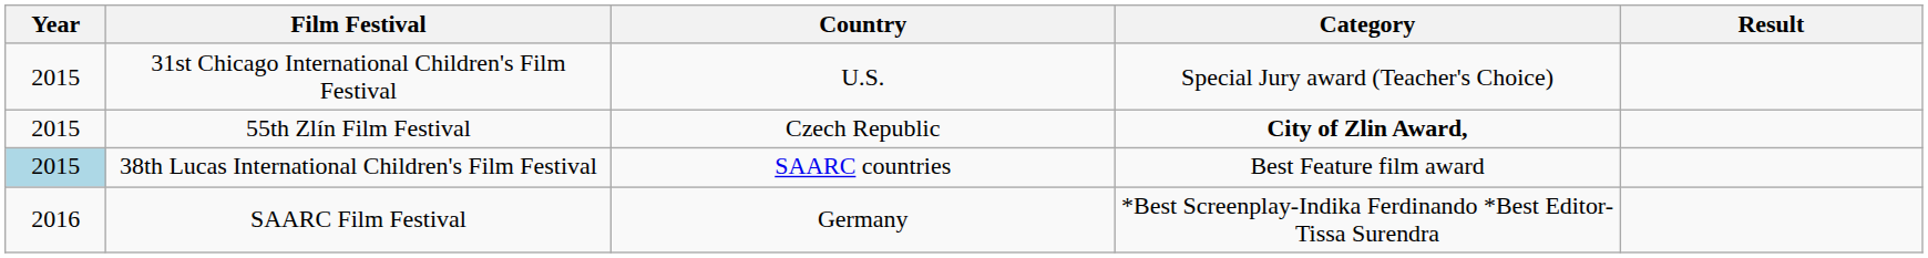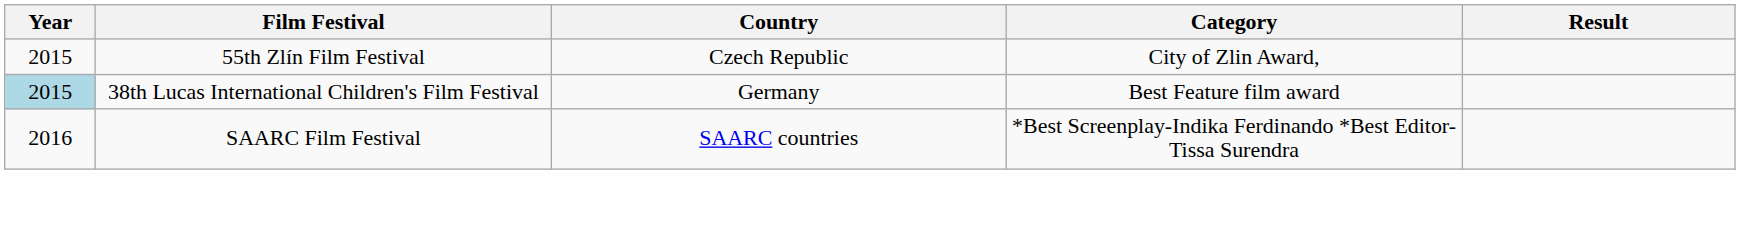- row: 2015 | 31st Chicago International Children's Film Festival | U.S. | Special Jury award (Teacher's Choice)
55th Zlín Film Festival | Category: bold -> normal
38th Lucas International Children's Film Festival | Country: SAARC countries -> Germany
SAARC Film Festival | Country: Germany -> SAARC countries
